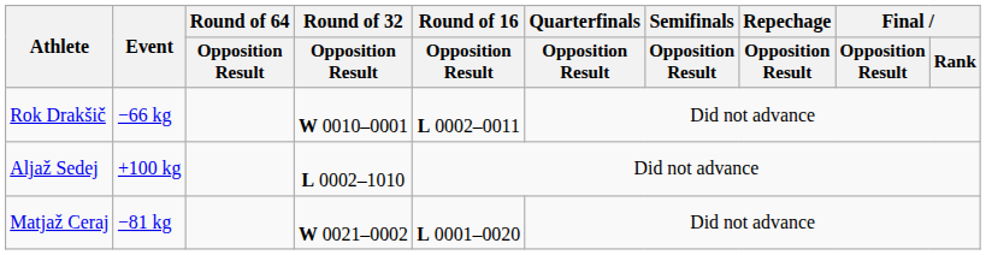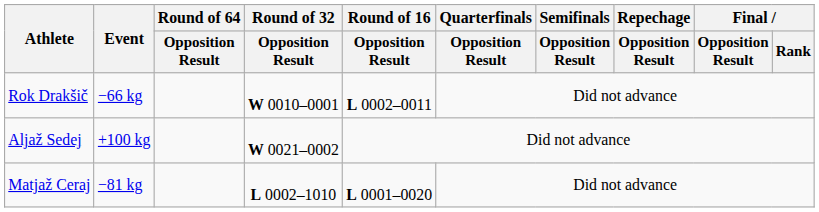Aljaž Sedej | Round of 32 / Opposition Result: L 0002–1010 -> W 0021–0002
Matjaž Ceraj | Round of 32 / Opposition Result: W 0021–0002 -> L 0002–1010
